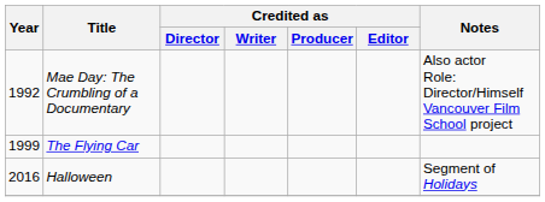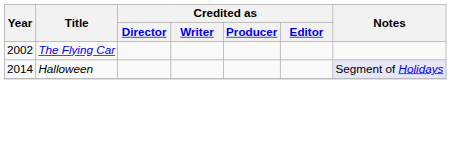- row: 1992 | Mae Day: The Crumbling of a Documentary | Also actor Role: Director/Himself Vancouver Film School project
The Flying Car | Year: 1999 -> 2002
Halloween | Year: 2016 -> 2014
Halloween | Notes: no background -> lavender background
